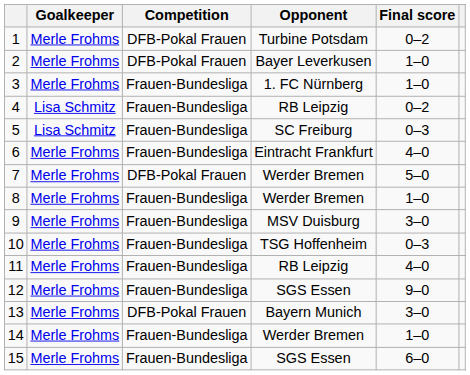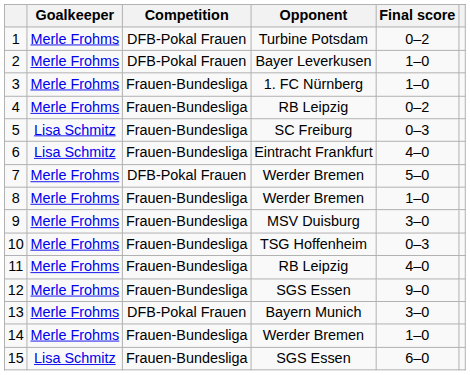4 | Goalkeeper: Lisa Schmitz -> Merle Frohms
6 | Goalkeeper: Merle Frohms -> Lisa Schmitz
15 | Goalkeeper: Merle Frohms -> Lisa Schmitz
